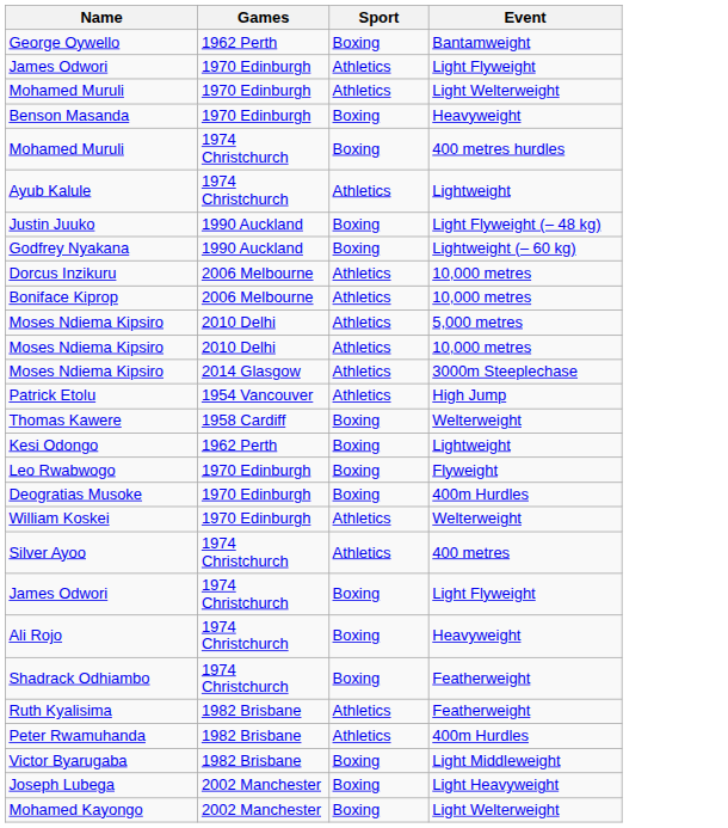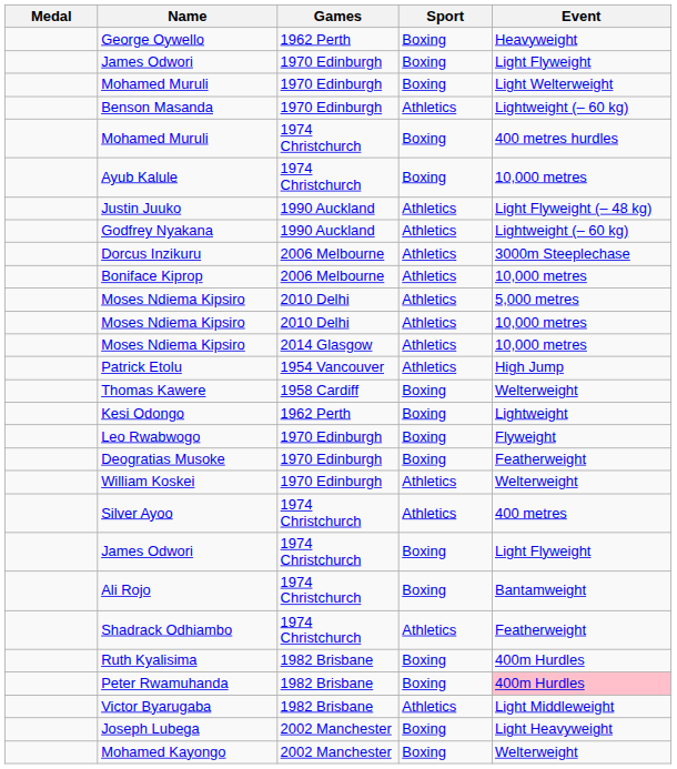+ column: Medal
George Oywello | Event: Bantamweight -> Heavyweight
James Odwori / 1970 Edinburgh | Sport: Athletics -> Boxing
Mohamed Muruli / 1970 Edinburgh | Sport: Athletics -> Boxing
Benson Masanda | Sport: Boxing -> Athletics
Benson Masanda | Event: Heavyweight -> Lightweight (– 60 kg)
Ayub Kalule | Sport: Athletics -> Boxing
Ayub Kalule | Event: Lightweight -> 10,000 metres
Justin Juuko | Sport: Boxing -> Athletics
Godfrey Nyakana | Sport: Boxing -> Athletics
Dorcus Inzikuru | Event: 10,000 metres -> 3000m Steeplechase
Moses Ndiema Kipsiro / 2014 Glasgow | Event: 3000m Steeplechase -> 10,000 metres
Deogratias Musoke | Event: 400m Hurdles -> Featherweight
Ali Rojo | Event: Heavyweight -> Bantamweight
Shadrack Odhiambo | Sport: Boxing -> Athletics
Ruth Kyalisima | Sport: Athletics -> Boxing
Ruth Kyalisima | Event: Featherweight -> 400m Hurdles
Peter Rwamuhanda | Sport: Athletics -> Boxing
Peter Rwamuhanda | Event: no background -> pink background
Victor Byarugaba | Sport: Boxing -> Athletics
Mohamed Kayongo | Event: Light Welterweight -> Welterweight
